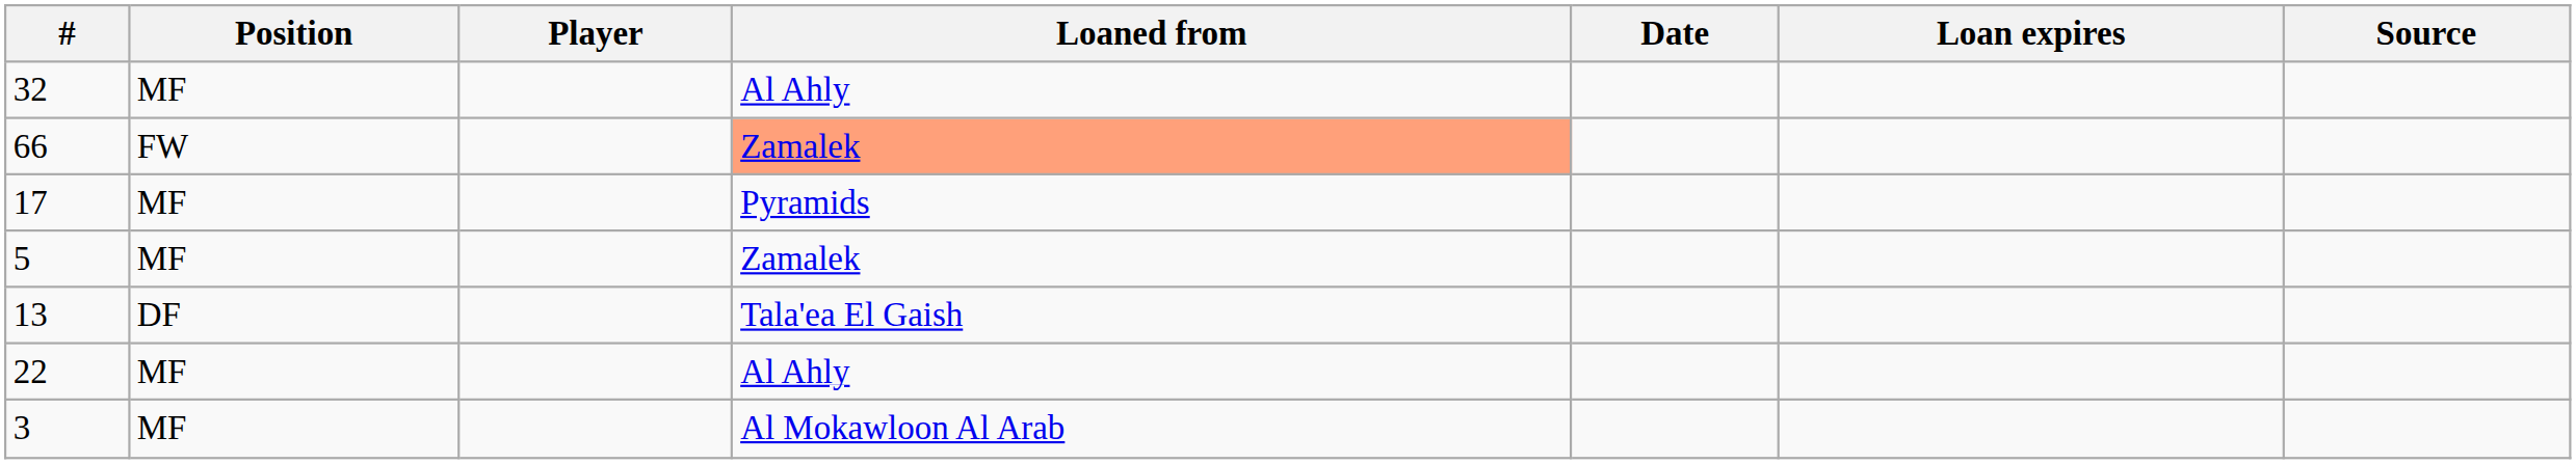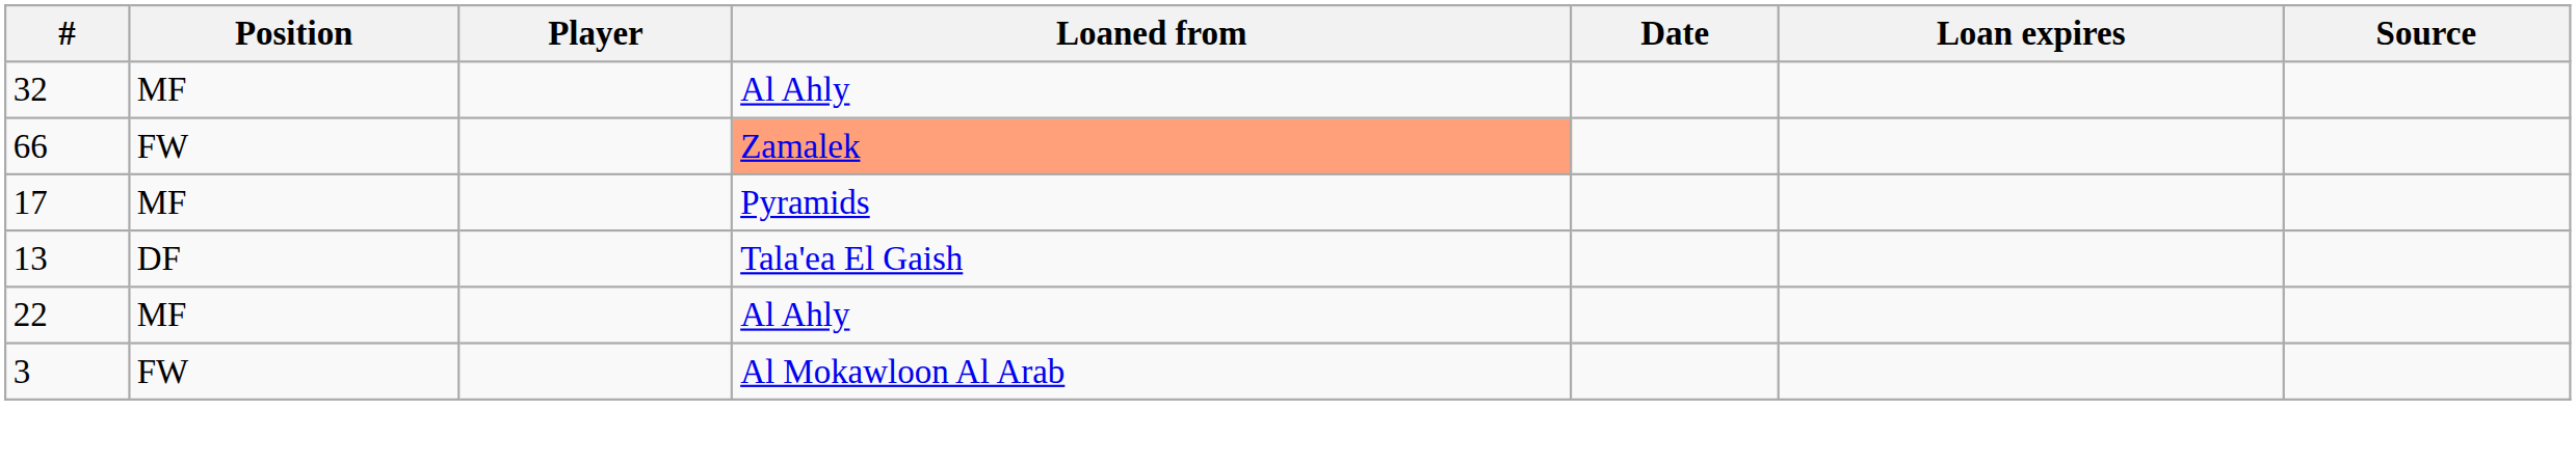- row: 5 | MF | Zamalek
3 | Position: MF -> FW
